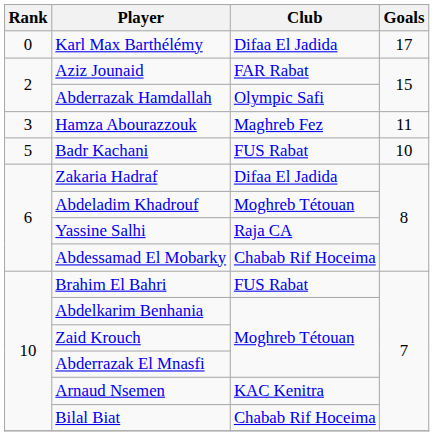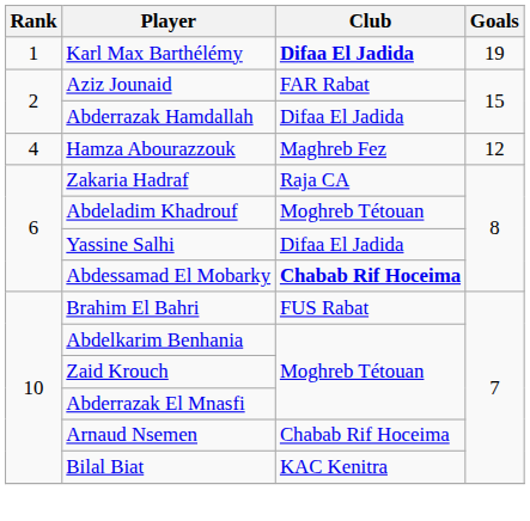Karl Max Barthélémy | Rank: 0 -> 1
Karl Max Barthélémy | Club: normal -> bold
Karl Max Barthélémy | Goals: 17 -> 19
Abderrazak Hamdallah | Club: Olympic Safi -> Difaa El Jadida
Hamza Abourazzouk | Rank: 3 -> 4
Hamza Abourazzouk | Goals: 11 -> 12
- row: 5 | Badr Kachani | FUS Rabat | 10
Zakaria Hadraf | Club: Difaa El Jadida -> Raja CA
Yassine Salhi | Club: Raja CA -> Difaa El Jadida
Abdessamad El Mobarky | Club: normal -> bold
Arnaud Nsemen | Club: KAC Kenitra -> Chabab Rif Hoceima
Bilal Biat | Club: Chabab Rif Hoceima -> KAC Kenitra
